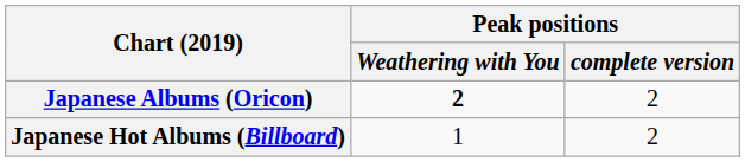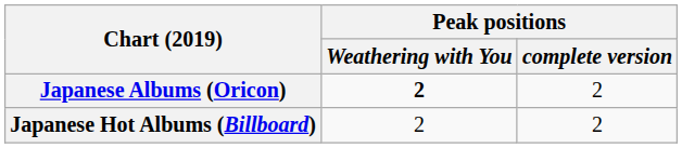Japanese Hot Albums (Billboard) | Peak positions / Weathering with You: 1 -> 2
